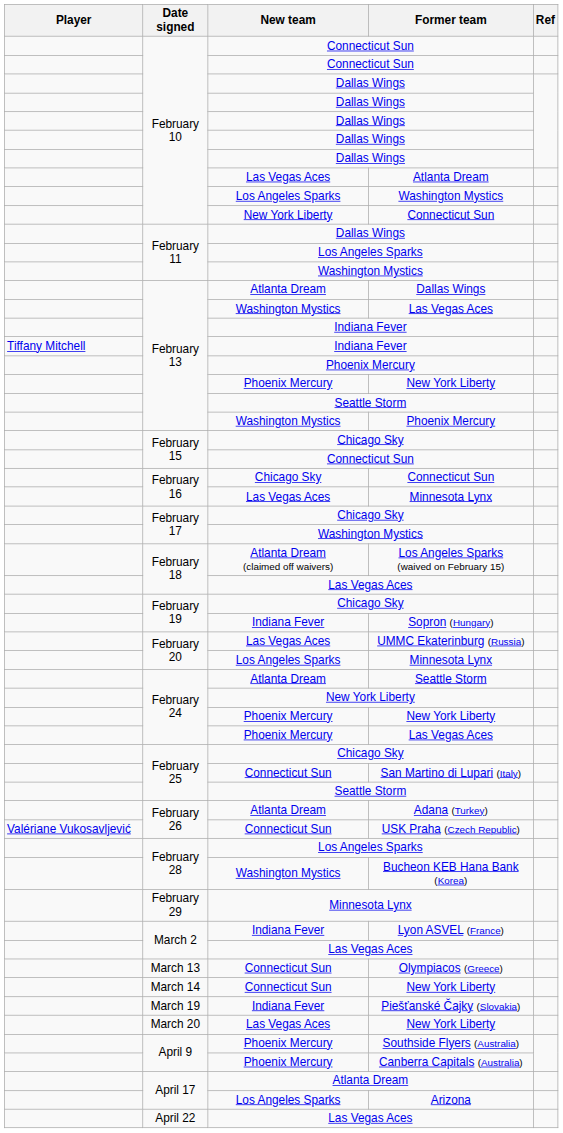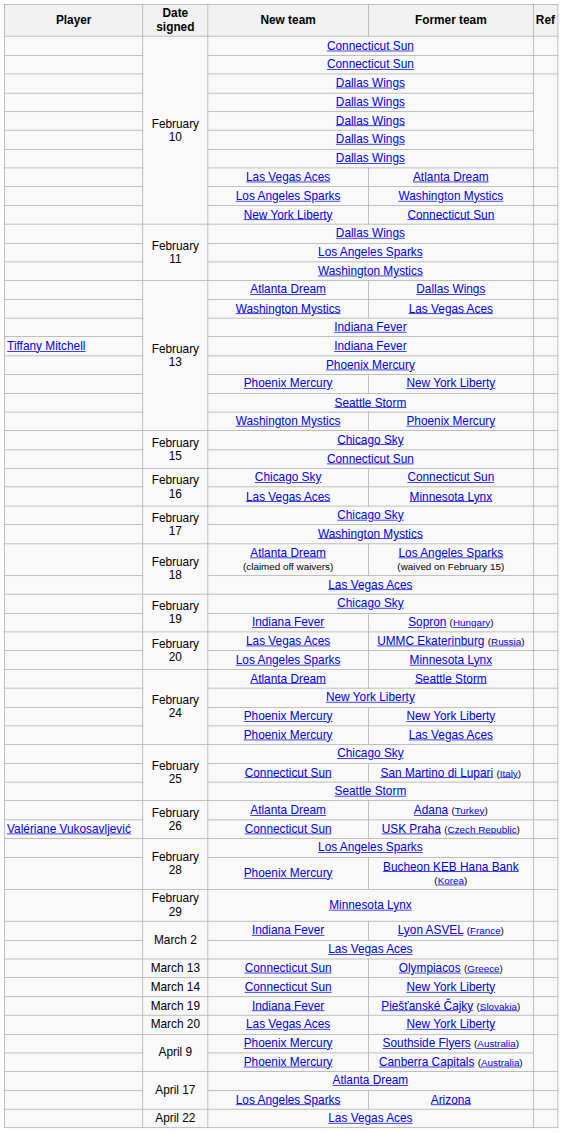Bucheon KEB Hana Bank (Korea) | New team: Washington Mystics -> Phoenix Mercury
